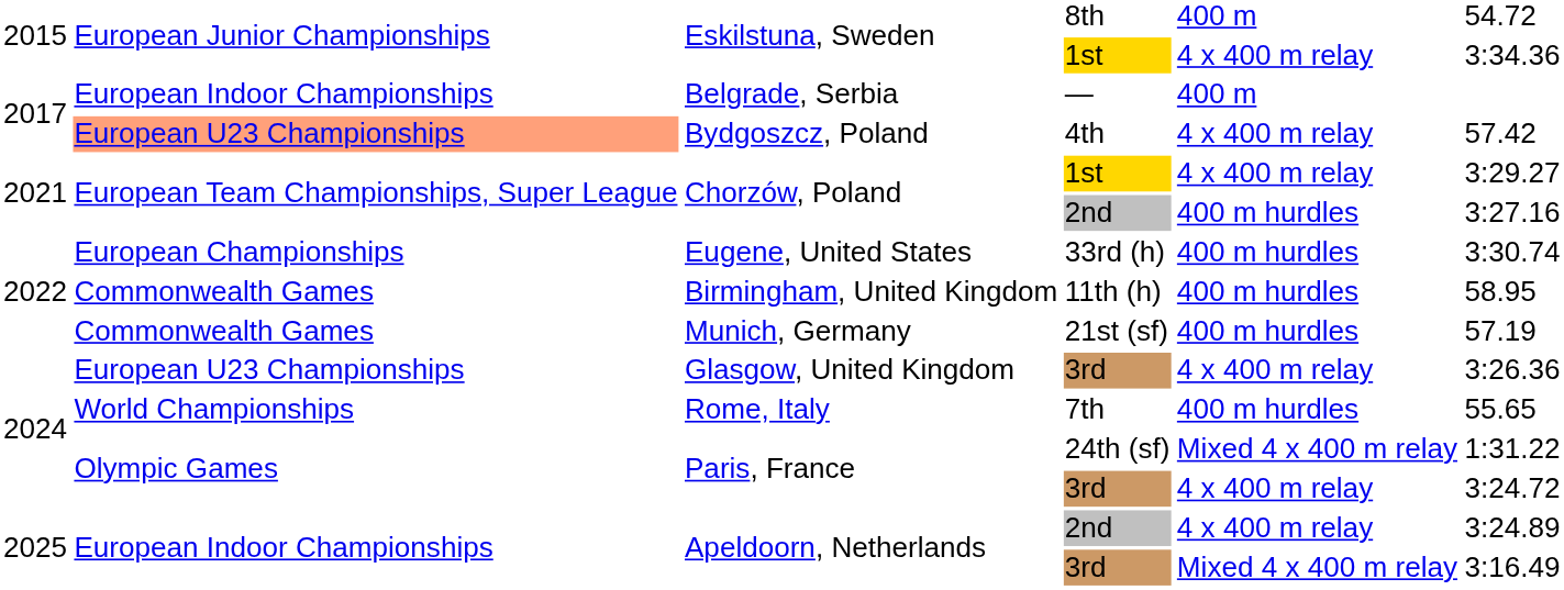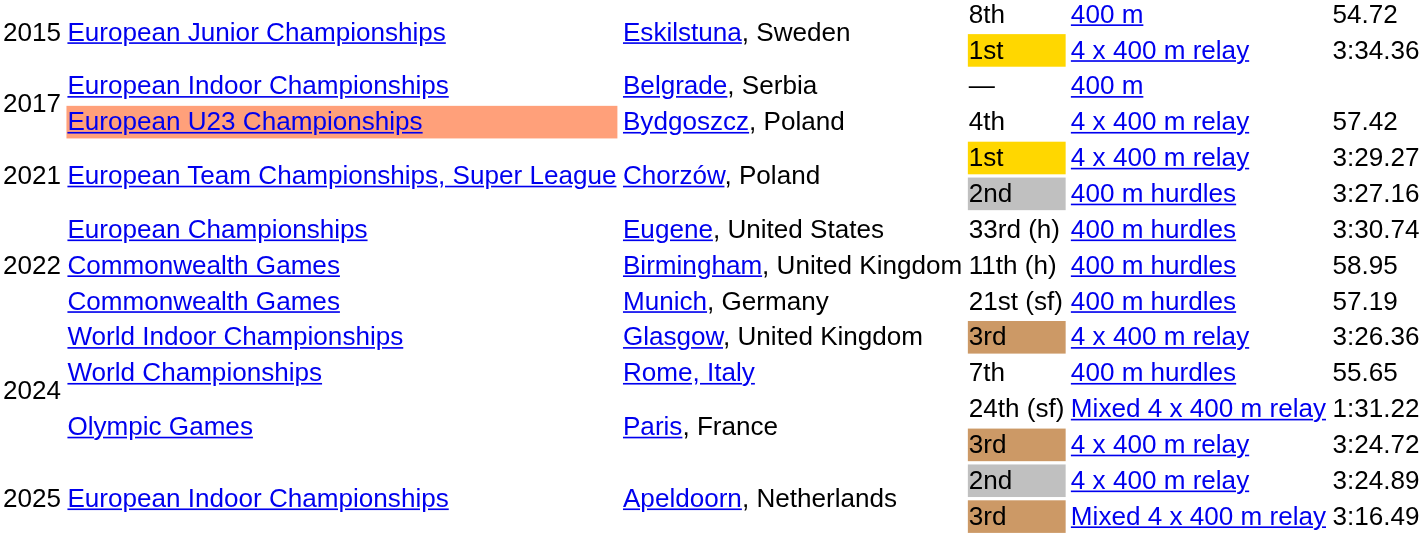Glasgow, United Kingdom | column 2: European U23 Championships -> World Indoor Championships
